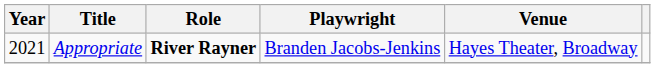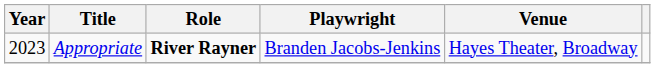Appropriate | Year: 2021 -> 2023
